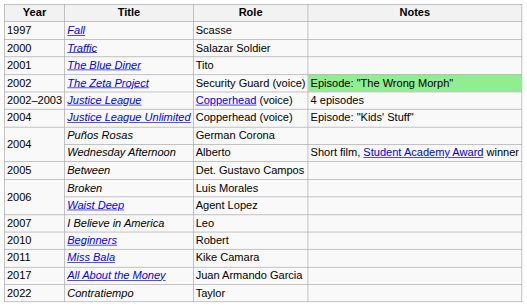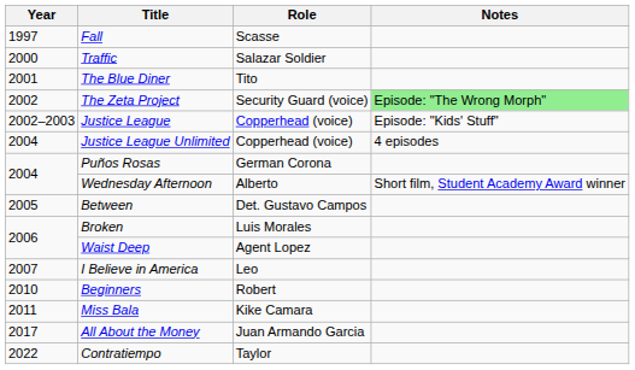Justice League | Notes: 4 episodes -> Episode: "Kids' Stuff"
Justice League Unlimited | Notes: Episode: "Kids' Stuff" -> 4 episodes
